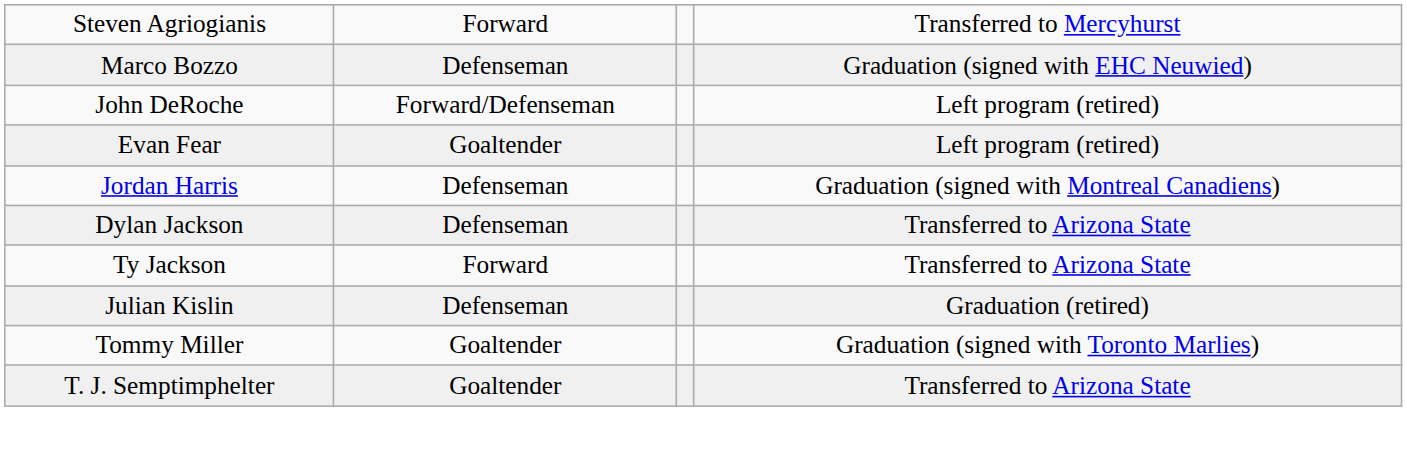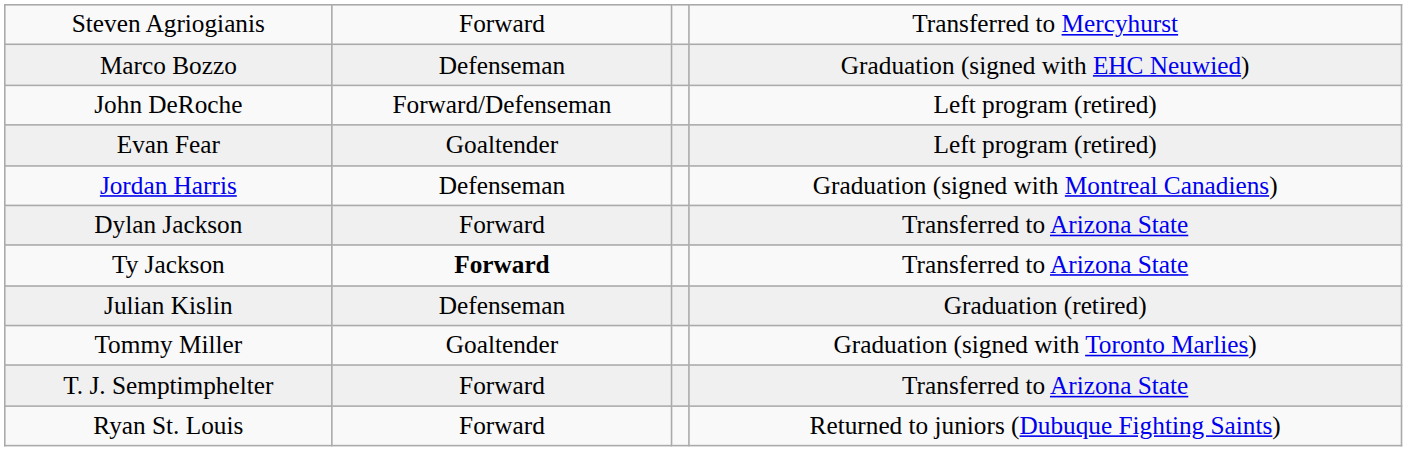Dylan Jackson | column 2: Defenseman -> Forward
Ty Jackson | column 2: normal -> bold
T. J. Semptimphelter | column 2: Goaltender -> Forward
+ row: Ryan St. Louis | Forward | Returned to juniors (Dubuque Fighting Saints)
